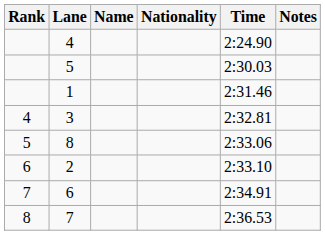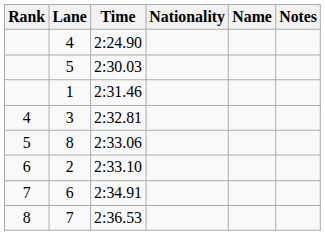columns swapped: Name <-> Time
